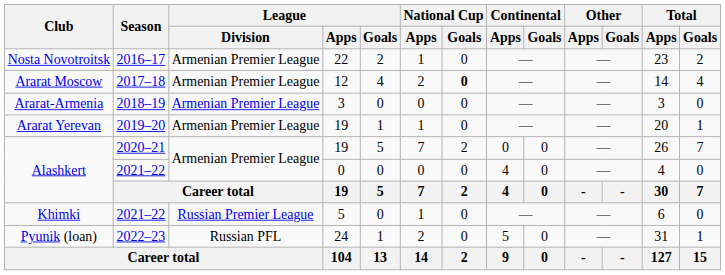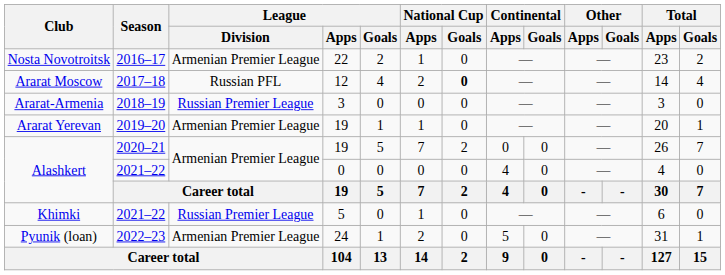Ararat Moscow | League / Division: Armenian Premier League -> Russian PFL
Ararat-Armenia | League / Division: Armenian Premier League -> Russian Premier League
Pyunik (loan) | League / Division: Russian PFL -> Armenian Premier League
